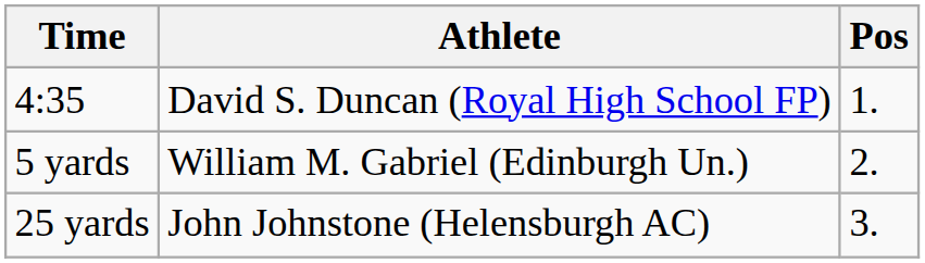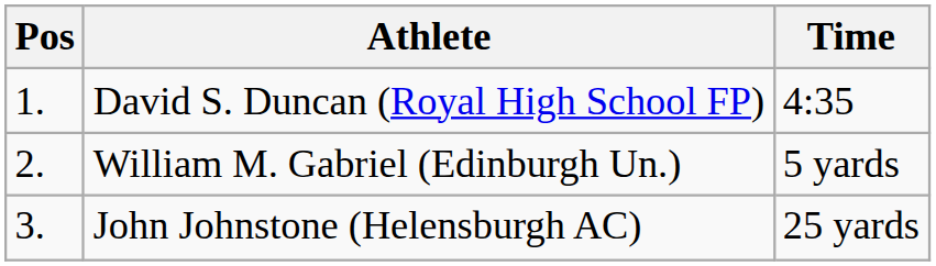columns swapped: Pos <-> Time
